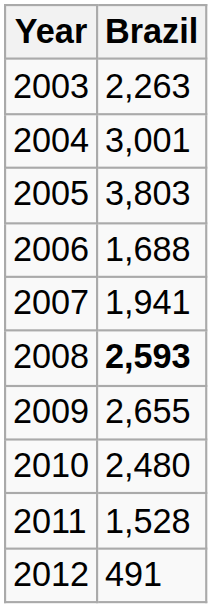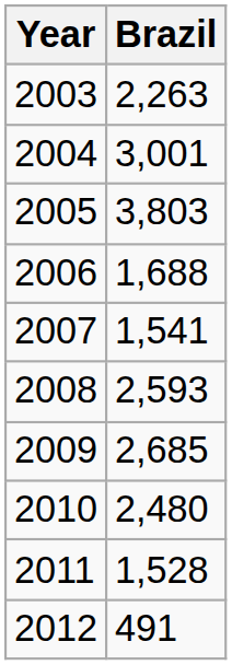2007 | Brazil: 1,941 -> 1,541
2008 | Brazil: bold -> normal
2009 | Brazil: 2,655 -> 2,685
